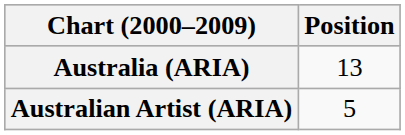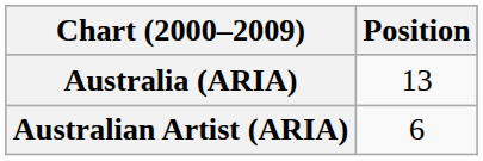Australian Artist (ARIA) | Position: 5 -> 6
